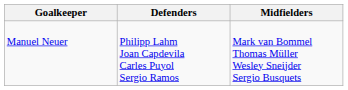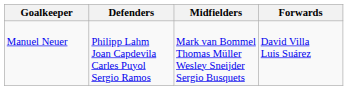+ column: Forwards | David Villa Luis Suárez
